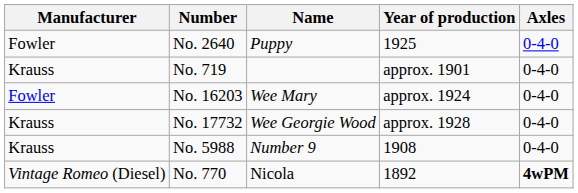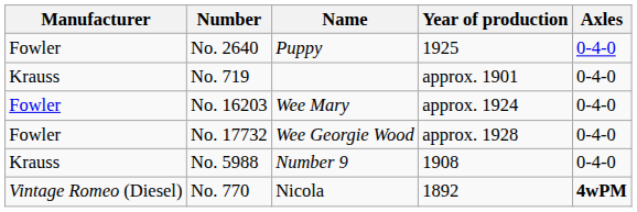No. 17732 | Manufacturer: Krauss -> Fowler
